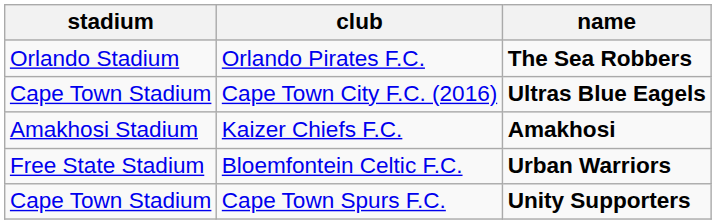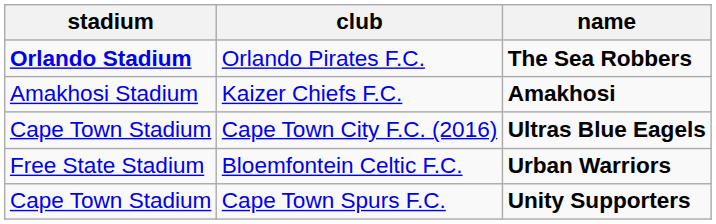Orlando Pirates F.C. | stadium: normal -> bold
rows swapped: Kaizer Chiefs F.C. <-> Cape Town City F.C. (2016)
